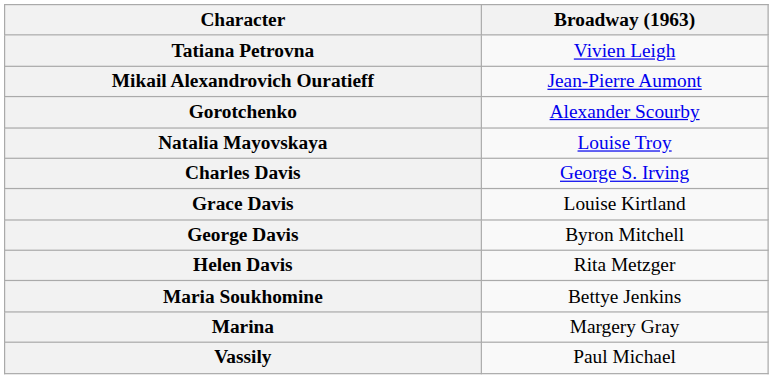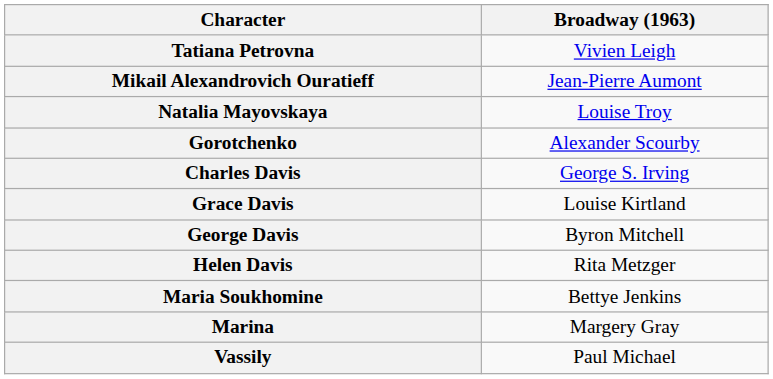rows swapped: Gorotchenko <-> Natalia Mayovskaya
